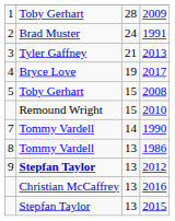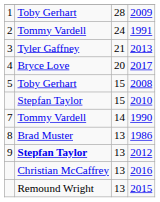1991 | column 2: Brad Muster -> Tommy Vardell
2017 | column 3: 19 -> 20
2010 | column 2: Remound Wright -> Stepfan Taylor
1986 | column 2: Tommy Vardell -> Brad Muster
2015 | column 2: Stepfan Taylor -> Remound Wright
